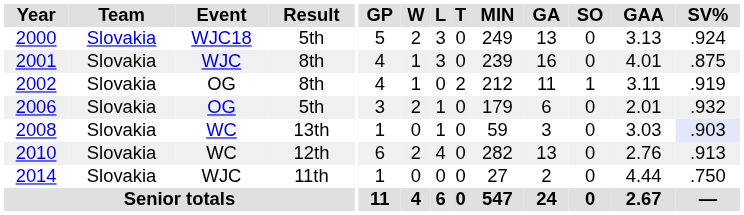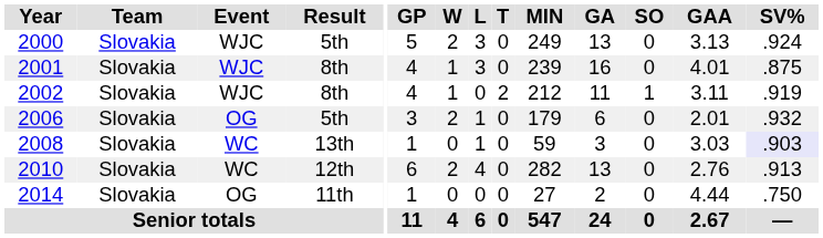2000 | Event: WJC18 -> WJC
2002 | Event: OG -> WJC
2014 | Event: WJC -> OG
